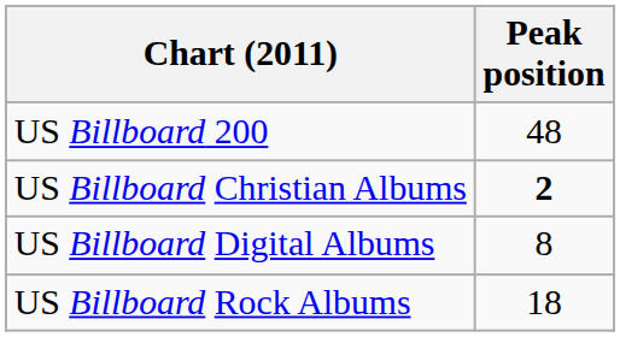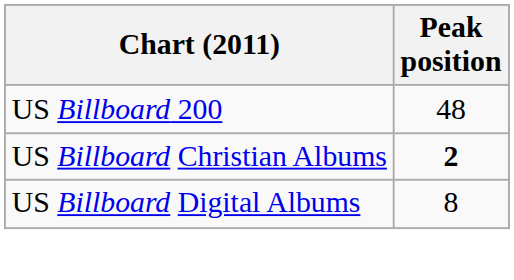- row: US Billboard Rock Albums | 18
